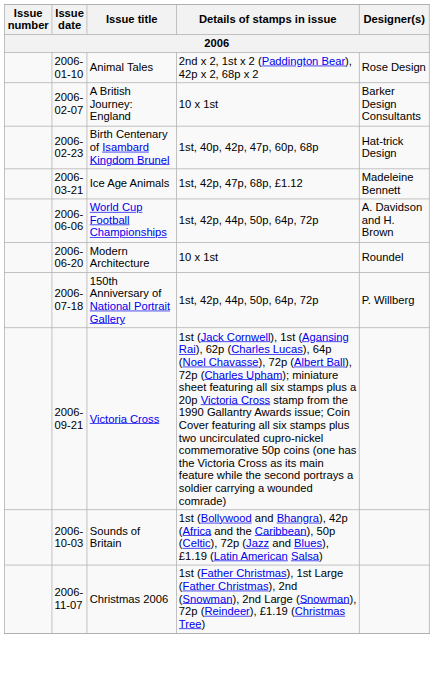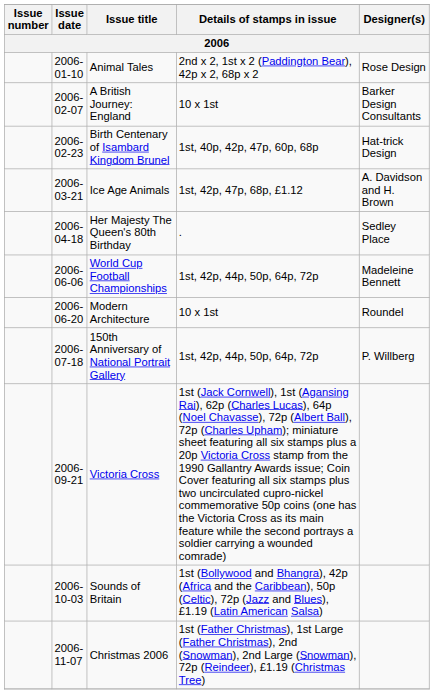Ice Age Animals | Designer(s): Madeleine Bennett -> A. Davidson and H. Brown
+ row: 2006-04-18 | Her Majesty The Queen's 80th Birthday | . | Sedley Place
World Cup Football Championships | Designer(s): A. Davidson and H. Brown -> Madeleine Bennett
